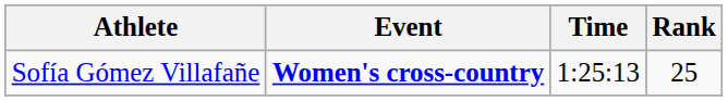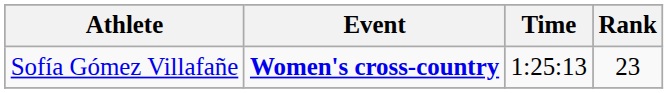Sofía Gómez Villafañe | Rank: 25 -> 23
